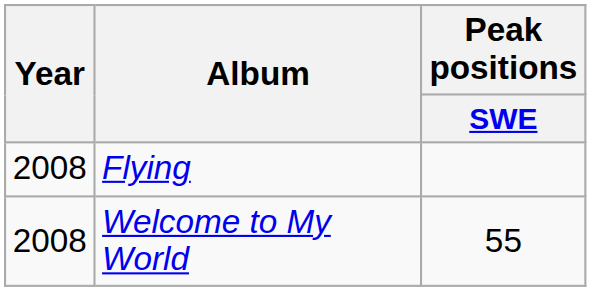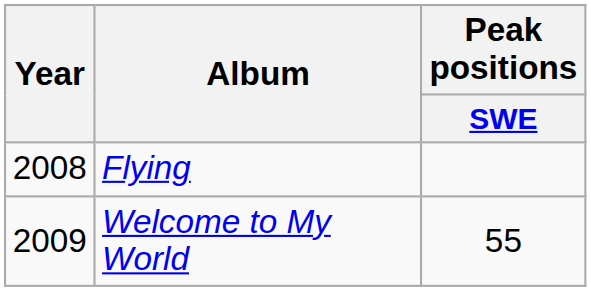Welcome to My World | Year: 2008 -> 2009
